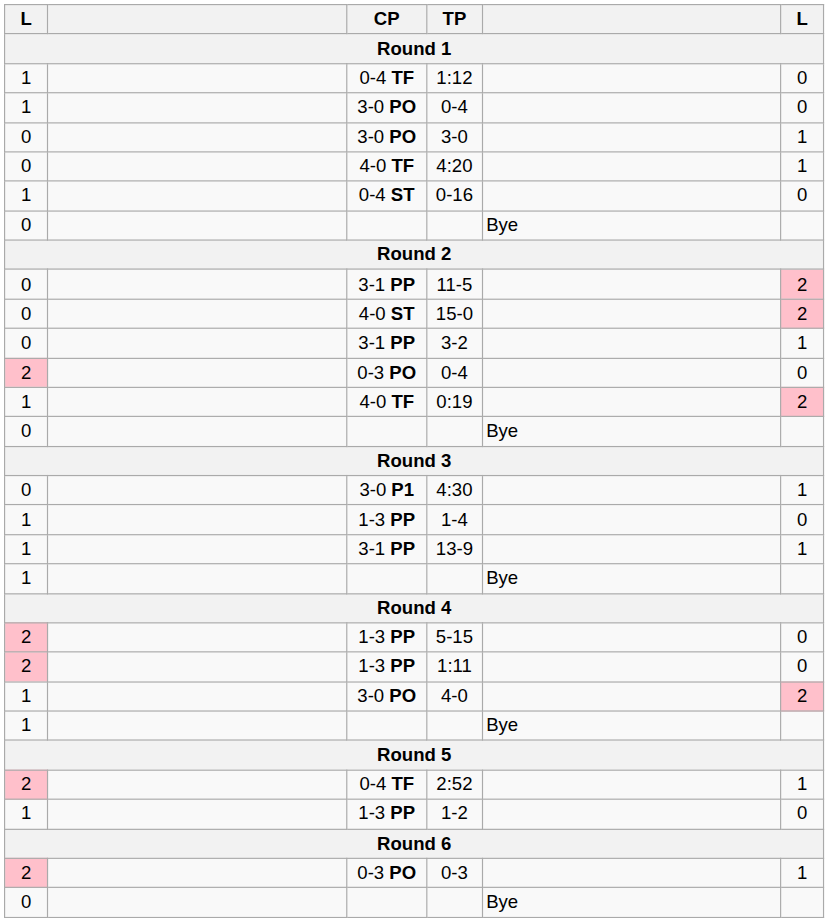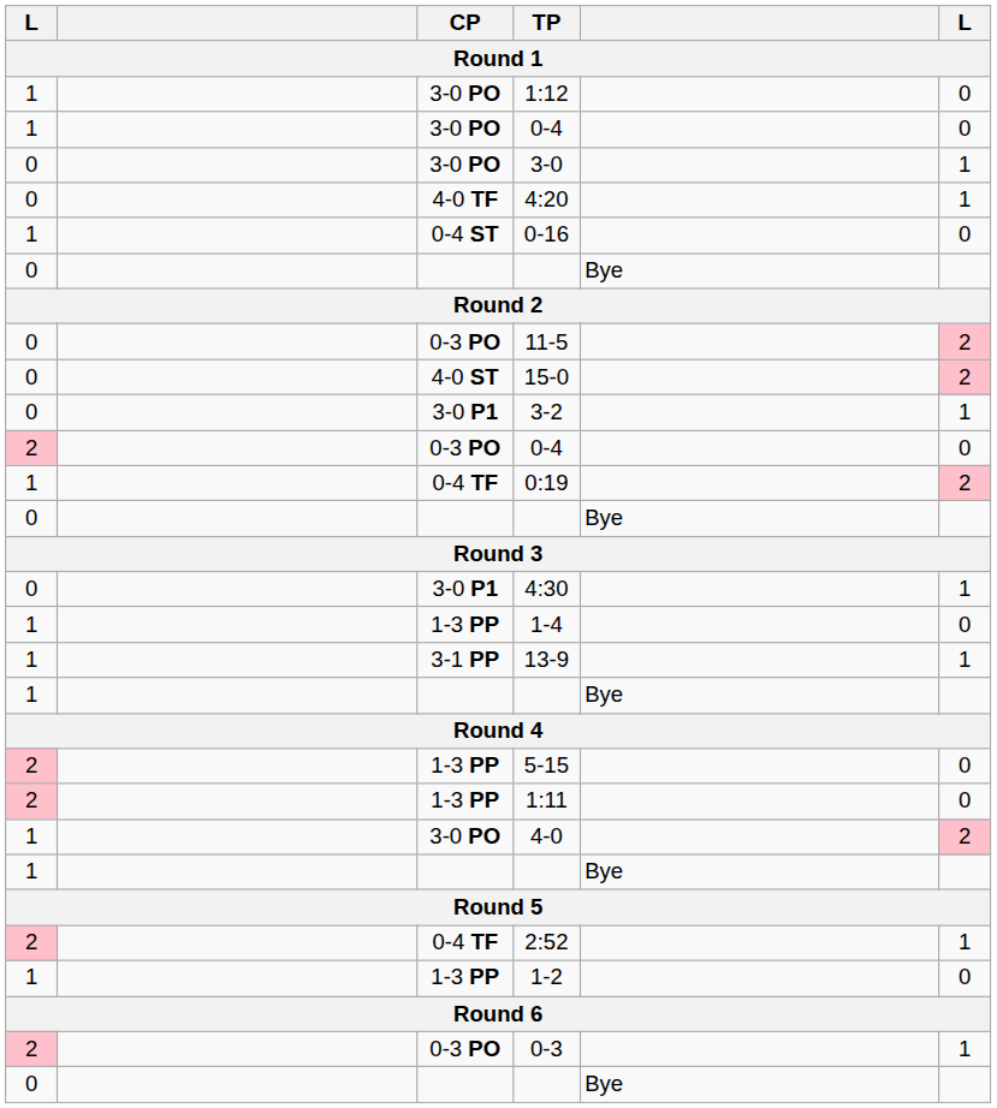1:12 | CP: 0-4 TF -> 3-0 PO
11-5 | CP: 3-1 PP -> 0-3 PO
3-2 | CP: 3-1 PP -> 3-0 P1
0:19 | CP: 4-0 TF -> 0-4 TF
